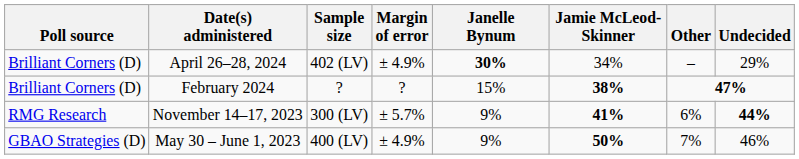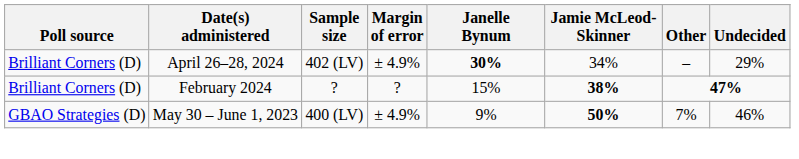- row: RMG Research | November 14–17, 2023 | 300 (LV) | ± 5.7% | 9% | 41% | 6% | 44%
